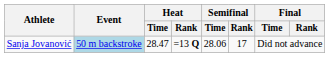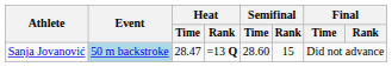Sanja Jovanović | Semifinal / Time: 28.06 -> 28.60
Sanja Jovanović | Semifinal / Rank: 17 -> 15
